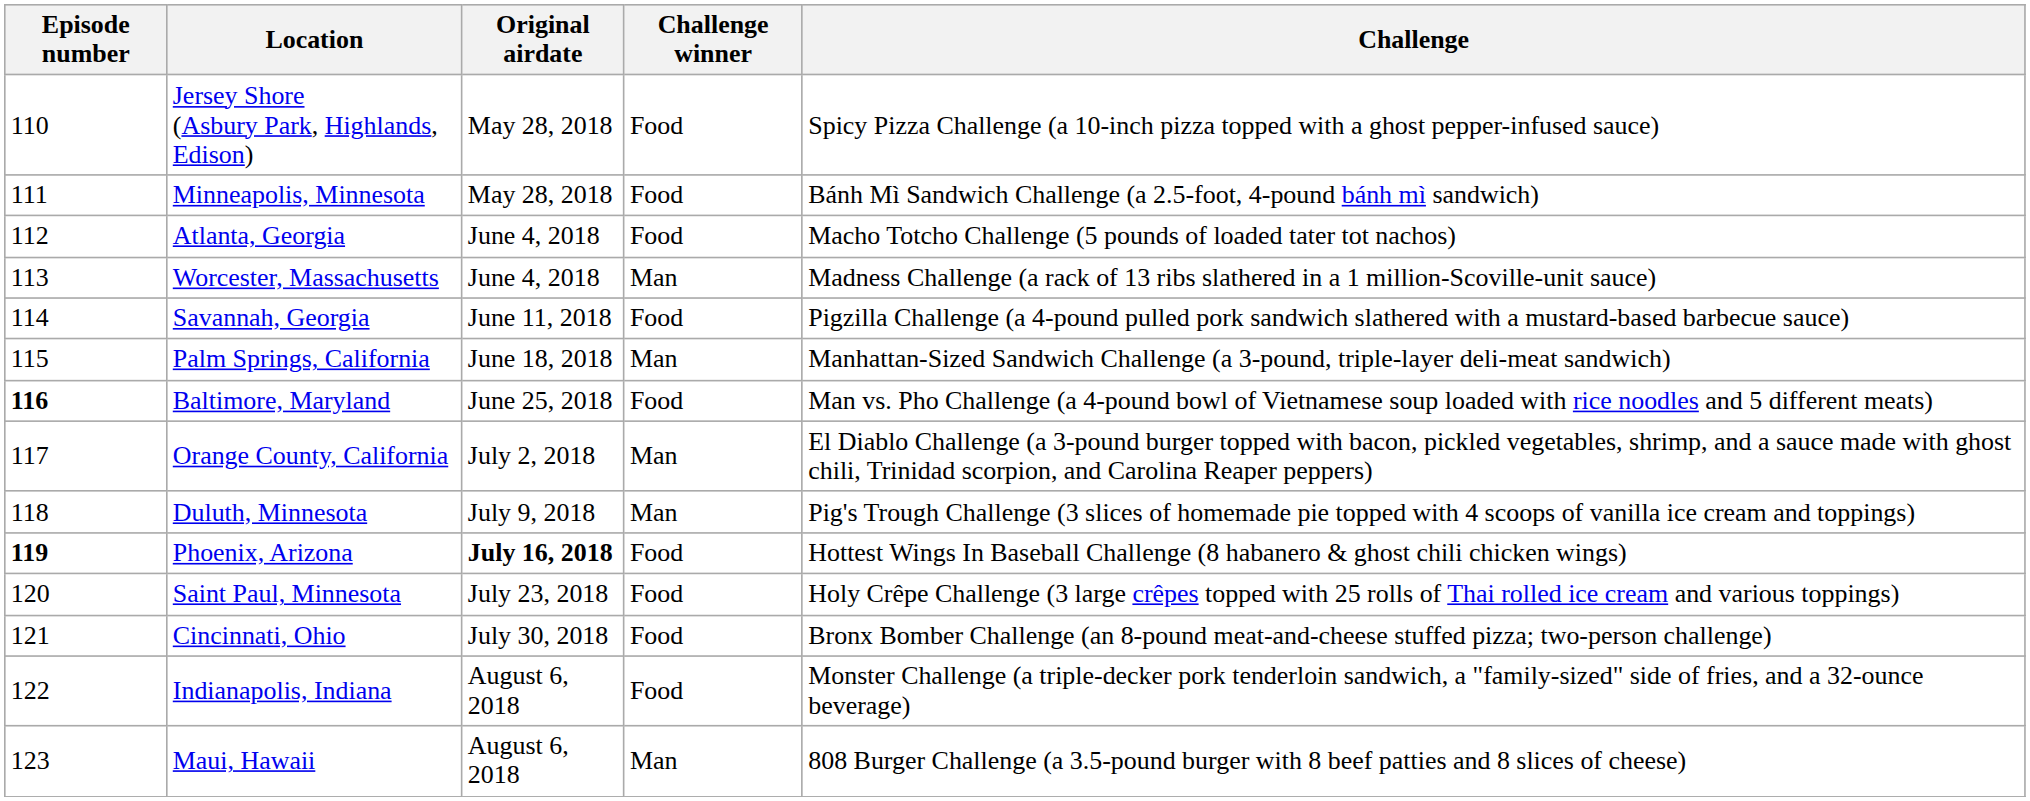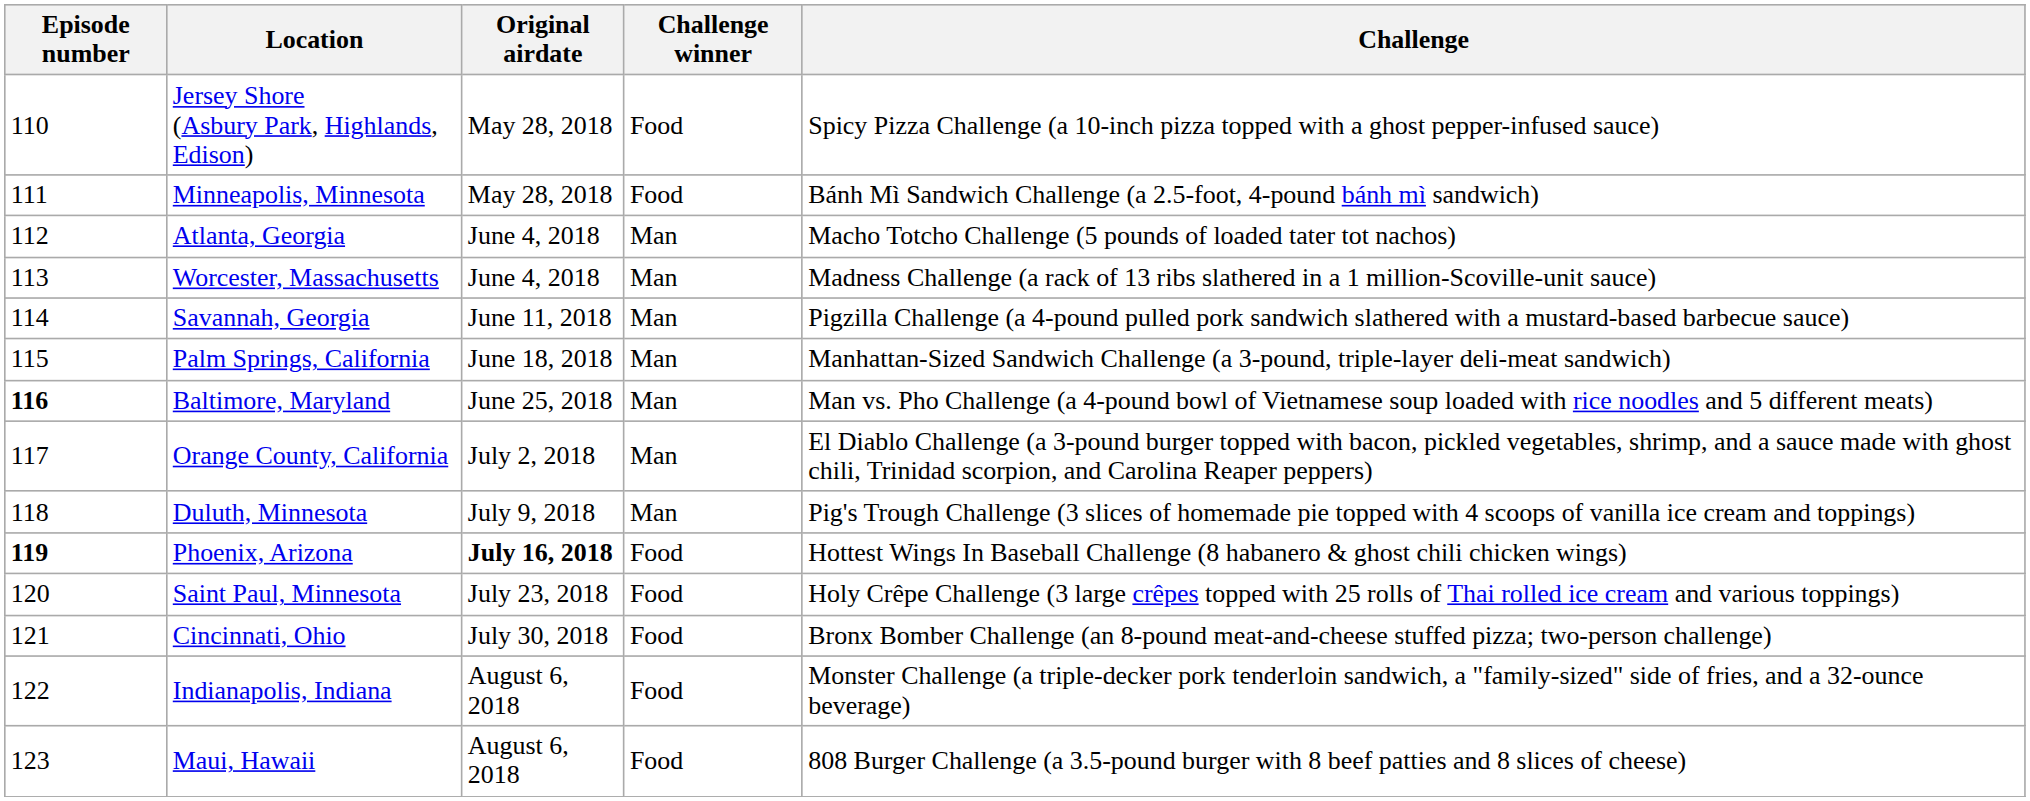Atlanta, Georgia | Challenge winner: Food -> Man
Savannah, Georgia | Challenge winner: Food -> Man
Baltimore, Maryland | Challenge winner: Food -> Man
Maui, Hawaii | Challenge winner: Man -> Food
